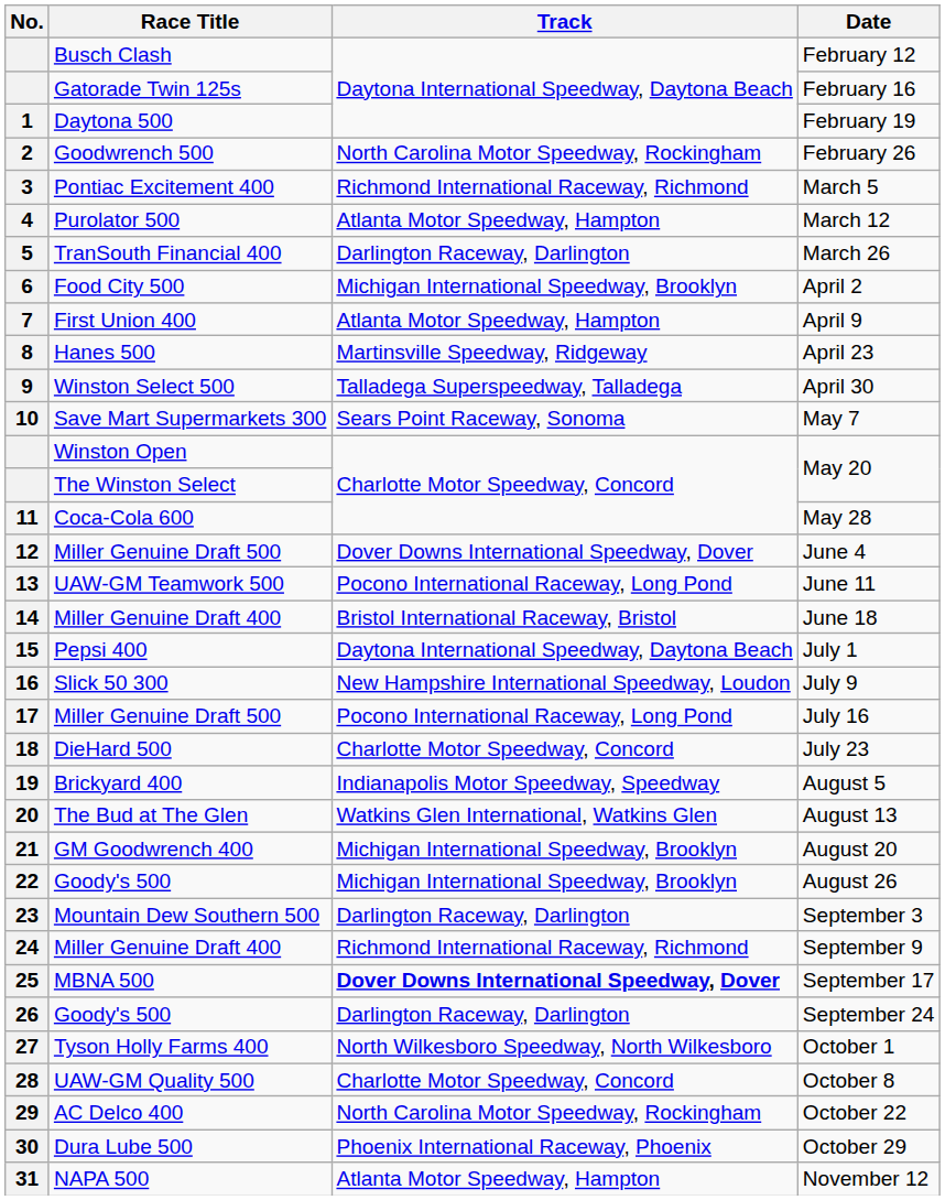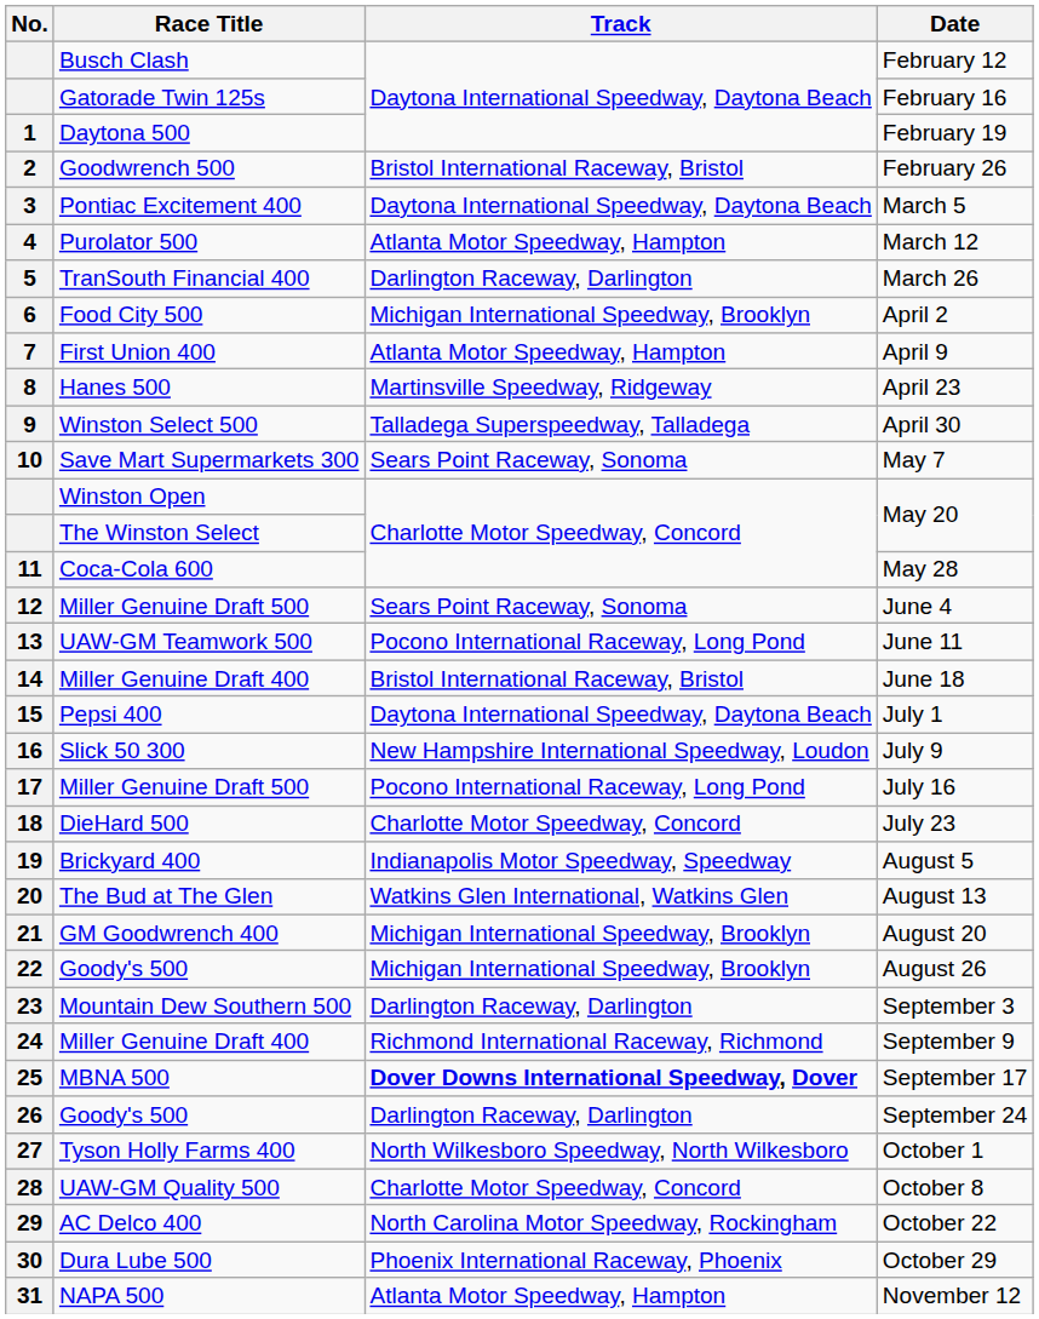February 26 | Track: North Carolina Motor Speedway, Rockingham -> Bristol International Raceway, Bristol
March 5 | Track: Richmond International Raceway, Richmond -> Daytona International Speedway, Daytona Beach
June 4 | Track: Dover Downs International Speedway, Dover -> Sears Point Raceway, Sonoma
